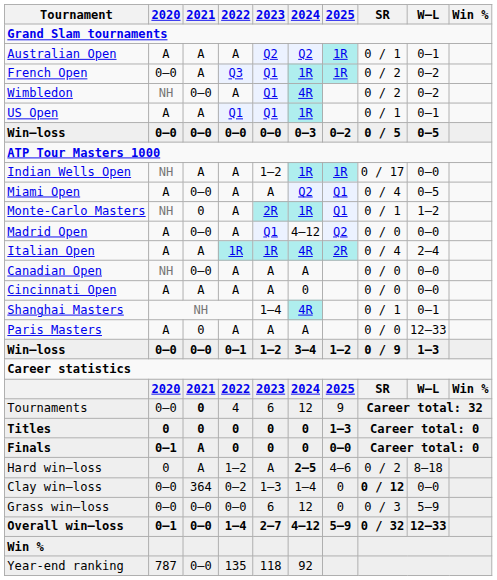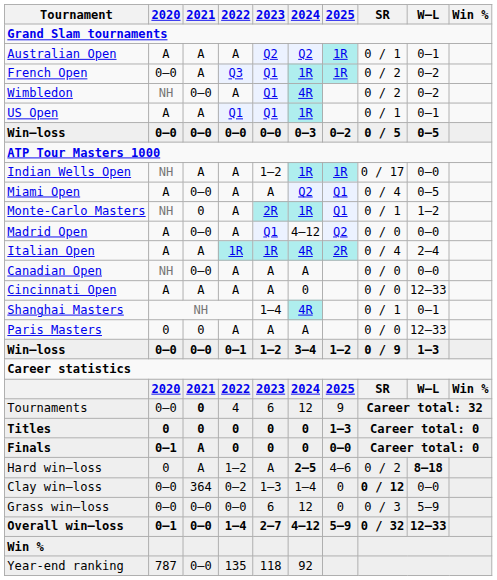Cincinnati Open | W–L: 0–0 -> 12–33
Paris Masters | 2020: A -> 0
Hard win–loss | W–L: normal -> bold
